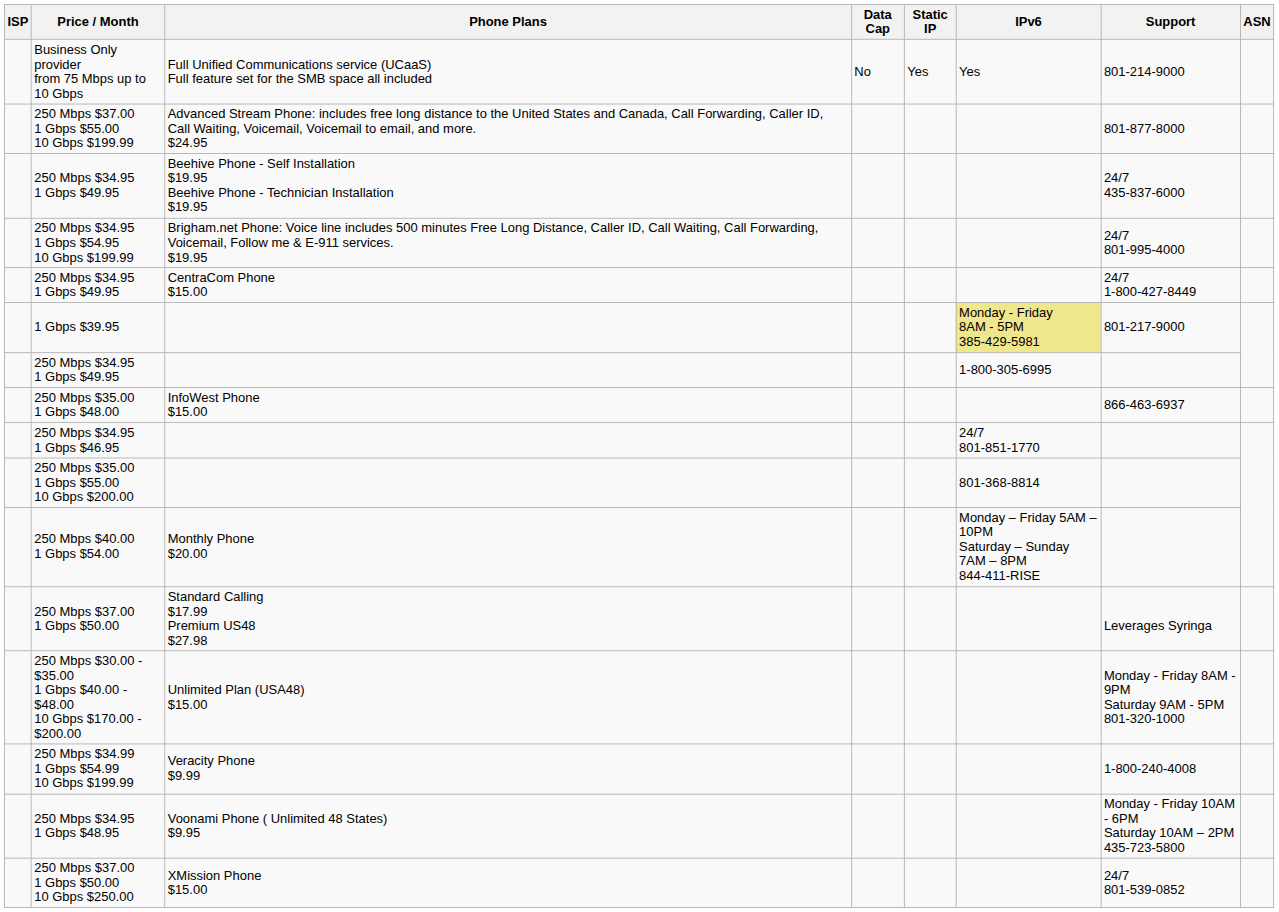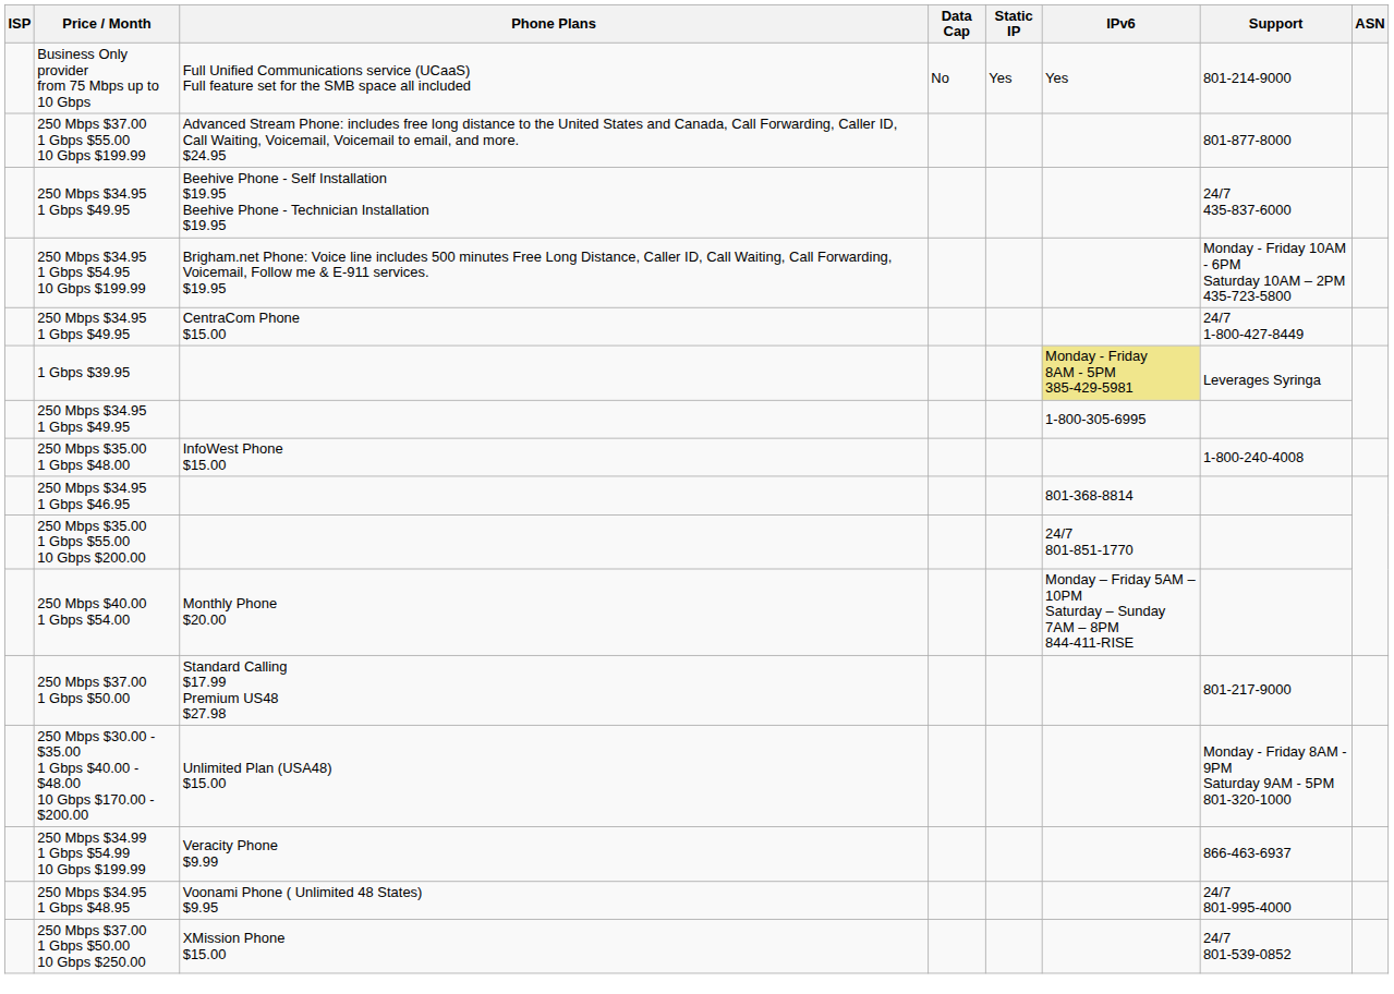250 Mbps $34.95 1 Gbps $54.95 10 Gbps $199.99 | Support: 24/7 801-995-4000 -> Monday - Friday 10AM - 6PM Saturday 10AM – 2PM 435-723-5800
1 Gbps $39.95 | Support: 801-217-9000 -> Leverages Syringa
250 Mbps $35.00 1 Gbps $48.00 | Support: 866-463-6937 -> 1-800-240-4008
250 Mbps $34.95 1 Gbps $46.95 | IPv6: 24/7 801-851-1770 -> 801-368-8814
250 Mbps $35.00 1 Gbps $55.00 10 Gbps $200.00 | IPv6: 801-368-8814 -> 24/7 801-851-1770
250 Mbps $37.00 1 Gbps $50.00 | Support: Leverages Syringa -> 801-217-9000
250 Mbps $34.99 1 Gbps $54.99 10 Gbps $199.99 | Support: 1-800-240-4008 -> 866-463-6937
250 Mbps $34.95 1 Gbps $48.95 | Support: Monday - Friday 10AM - 6PM Saturday 10AM – 2PM 435-723-5800 -> 24/7 801-995-4000
